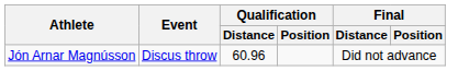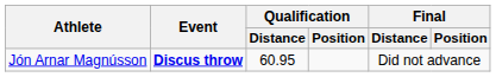Jón Arnar Magnússon | Event: normal -> bold
Jón Arnar Magnússon | Qualification / Distance: 60.96 -> 60.95
